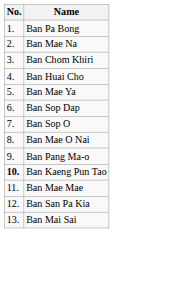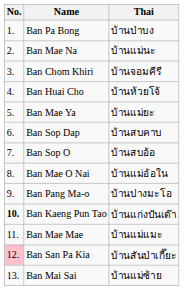+ column: Thai | บ้านป่าบง | บ้านแม่นะ | บ้านจอมคีรี | บ้านห้วยโจ้ | บ้านแม่ยะ | บ้านสบคาบ | บ้านสบอ้อ | บ้านแม่อ้อใน | บ้านปางมะโอ | บ้านแก่งปันเต๊า | บ้านแม่แมะ | บ้านสันป่าเกี๊ยะ | บ้านแม่ซ้าย
Ban San Pa Kia | No.: no background -> pink background
